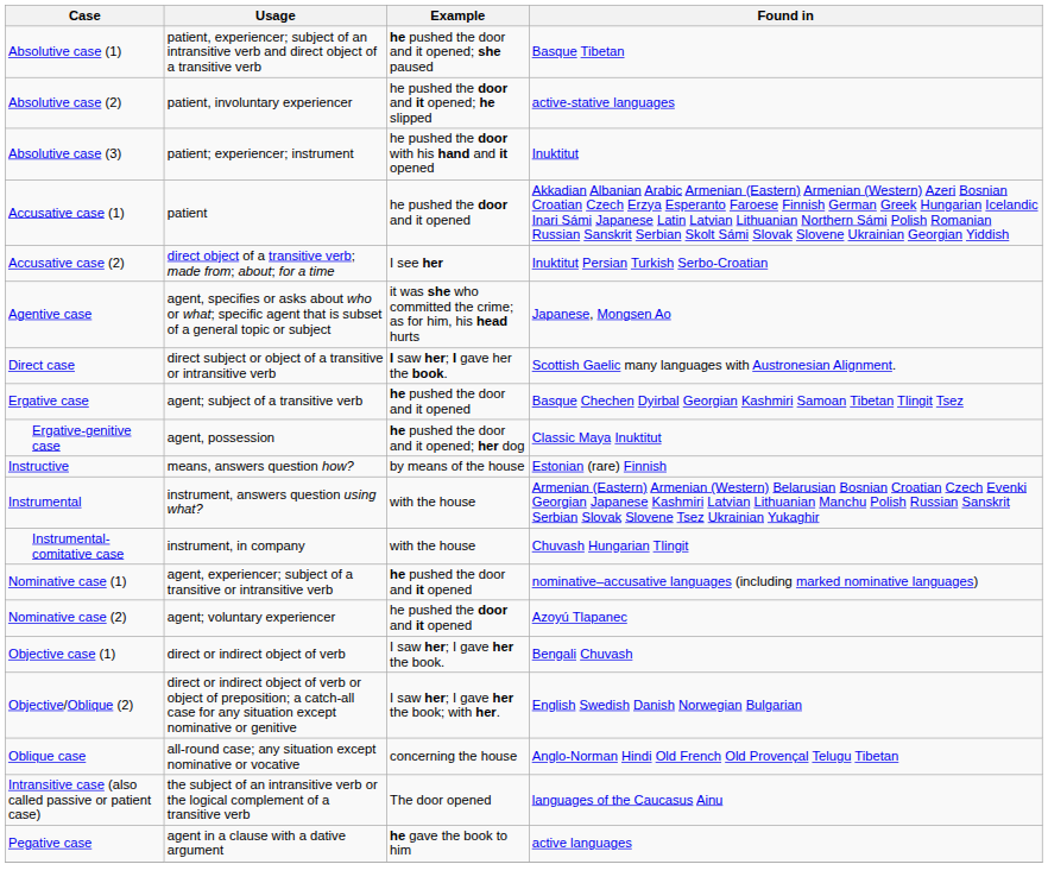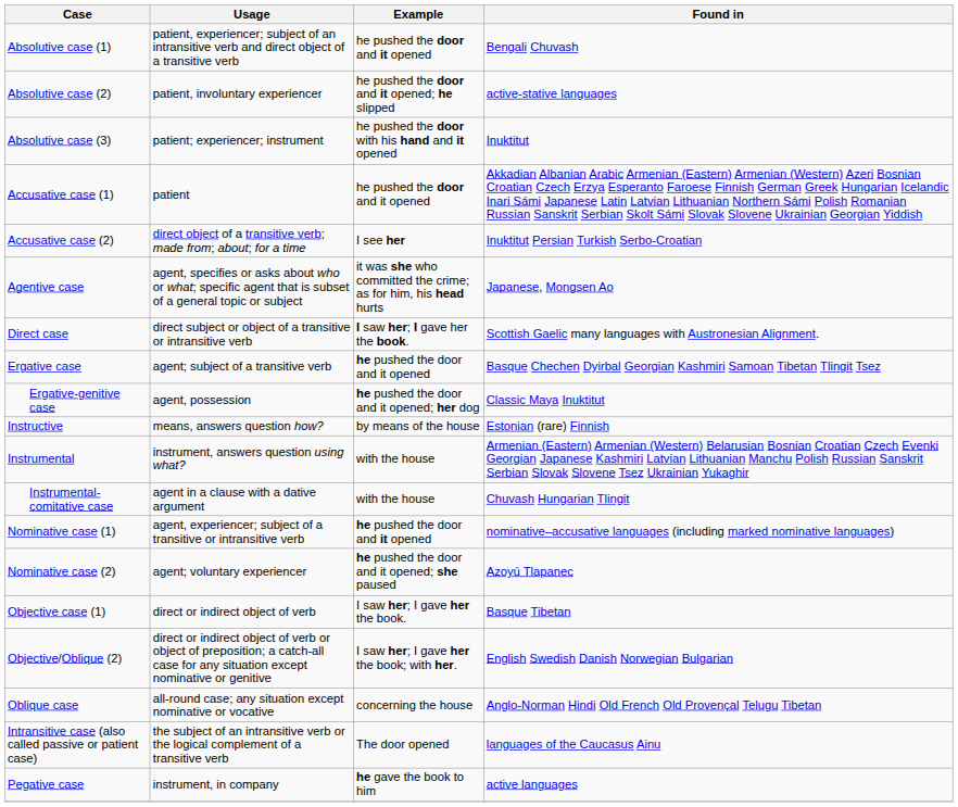Absolutive case (1) | Example: he pushed the door and it opened; she paused -> he pushed the door and it opened
Absolutive case (1) | Found in: Basque Tibetan -> Bengali Chuvash
Instrumental-comitative case | Usage: instrument, in company -> agent in a clause with a dative argument
Nominative case (2) | Example: he pushed the door and it opened -> he pushed the door and it opened; she paused
Objective case (1) | Found in: Bengali Chuvash -> Basque Tibetan
Pegative case | Usage: agent in a clause with a dative argument -> instrument, in company
